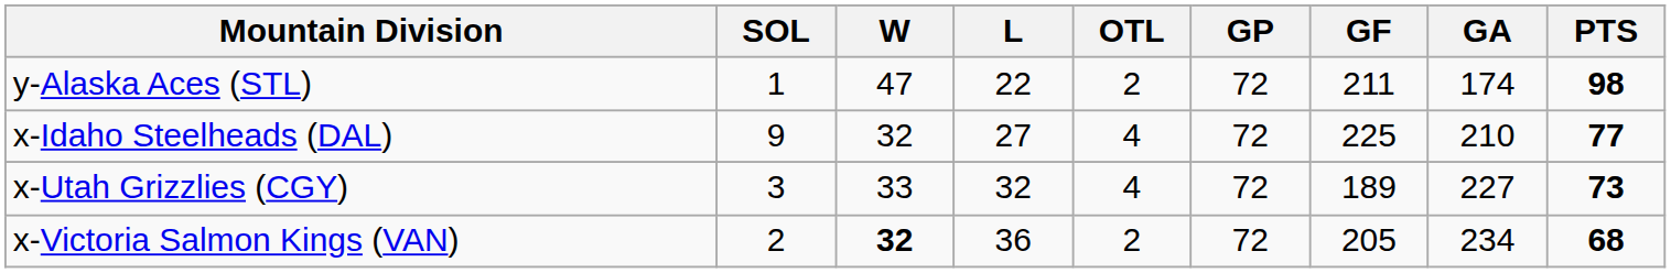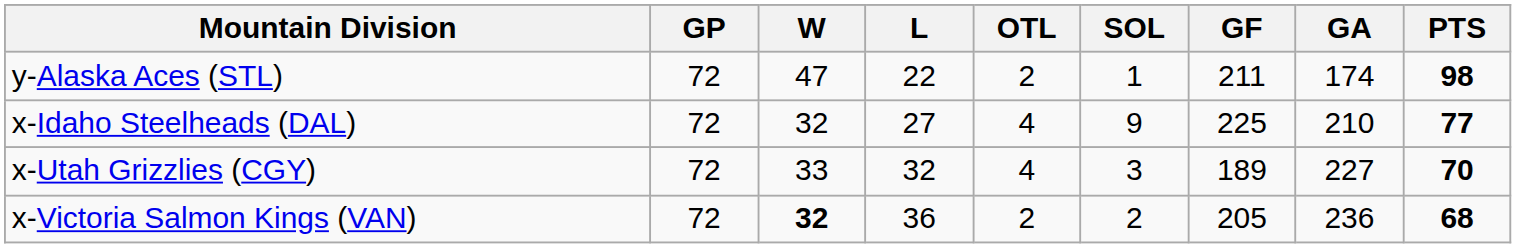columns swapped: GP <-> SOL
x-Utah Grizzlies (CGY) | PTS: 73 -> 70
x-Victoria Salmon Kings (VAN) | GA: 234 -> 236
